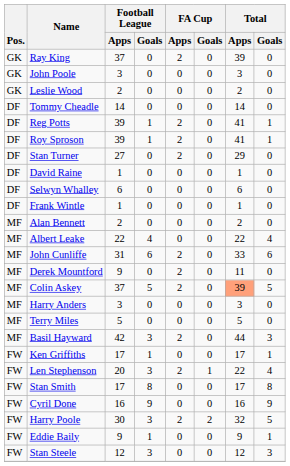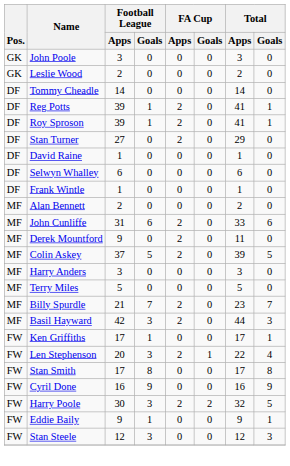- row: GK | Ray King | 37 | 0 | 2 | 0 | 39 | 0
- row: MF | Albert Leake | 22 | 4 | 0 | 0 | 22 | 4
Colin Askey | Total / Apps: lightsalmon background -> no background
+ row: MF | Billy Spurdle | 21 | 7 | 2 | 0 | 23 | 7
